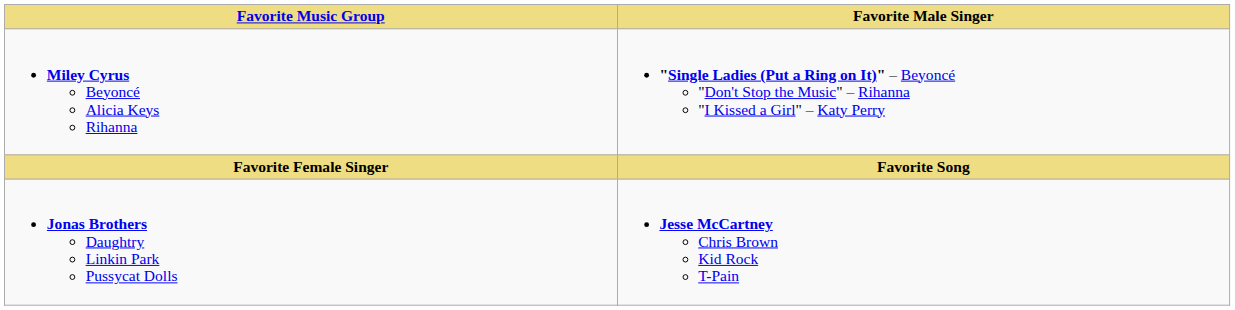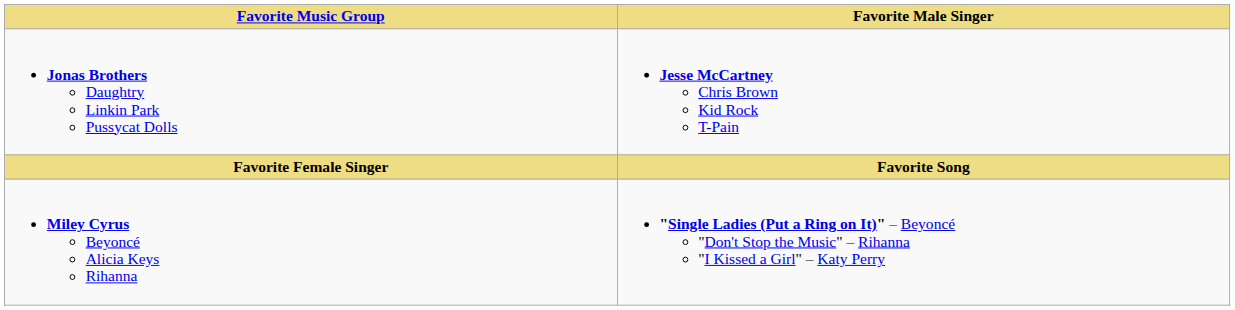rows swapped: Jonas Brothers Daughtry Linkin Park Pussycat Dolls <-> Miley Cyrus Beyoncé Alicia Keys Rihanna
